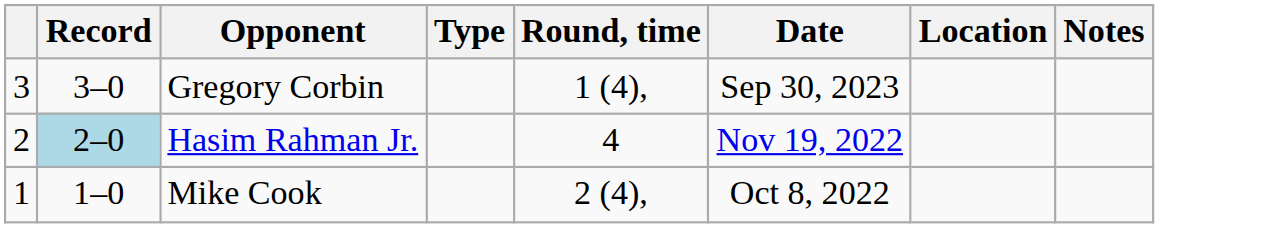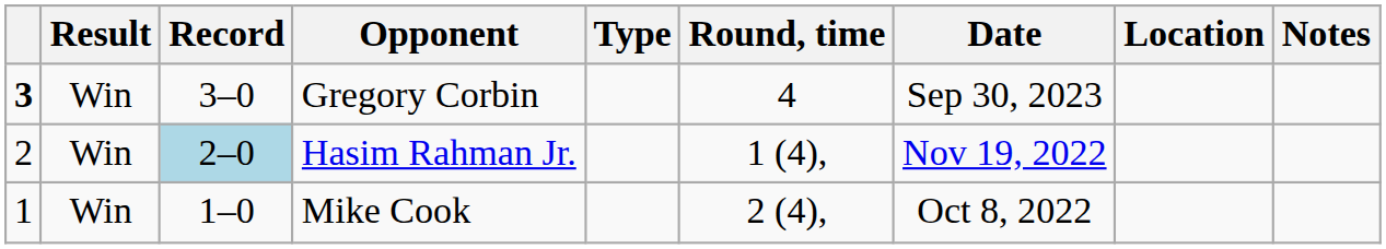+ column: Result | Win | Win | Win
Gregory Corbin | column 1: normal -> bold
Gregory Corbin | Round, time: 1 (4), -> 4
Hasim Rahman Jr. | Round, time: 4 -> 1 (4),
